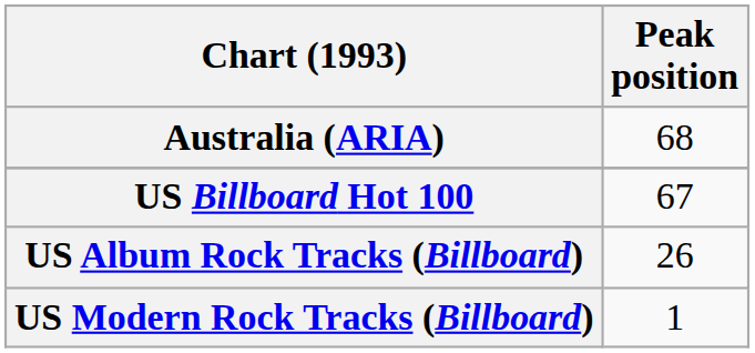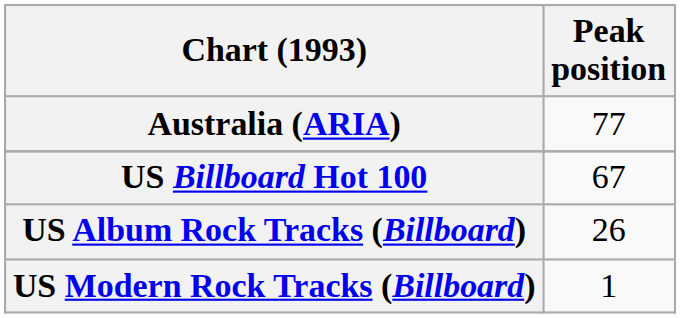Australia (ARIA) | Peak position: 68 -> 77
